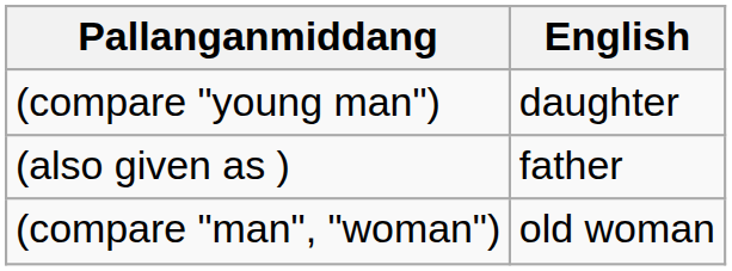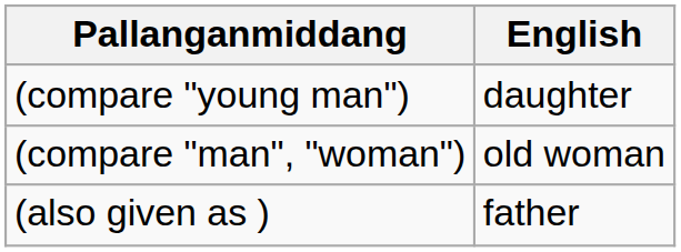rows swapped: (compare "man", "woman") <-> (also given as )
